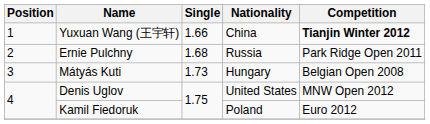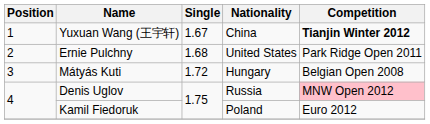Yuxuan Wang (王宇轩) | Single: 1.66 -> 1.67
Ernie Pulchny | Nationality: Russia -> United States
Mátyás Kuti | Single: 1.73 -> 1.72
Denis Uglov | Nationality: United States -> Russia
Denis Uglov | Competition: no background -> pink background
